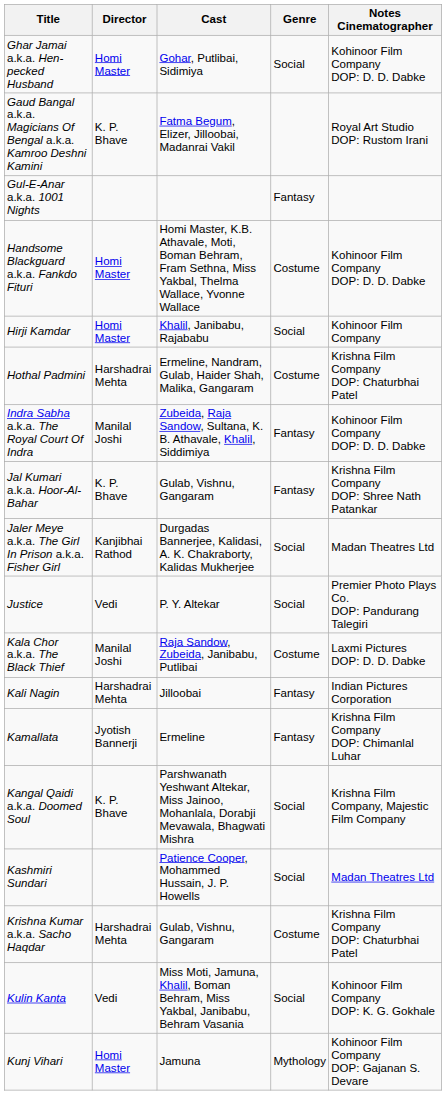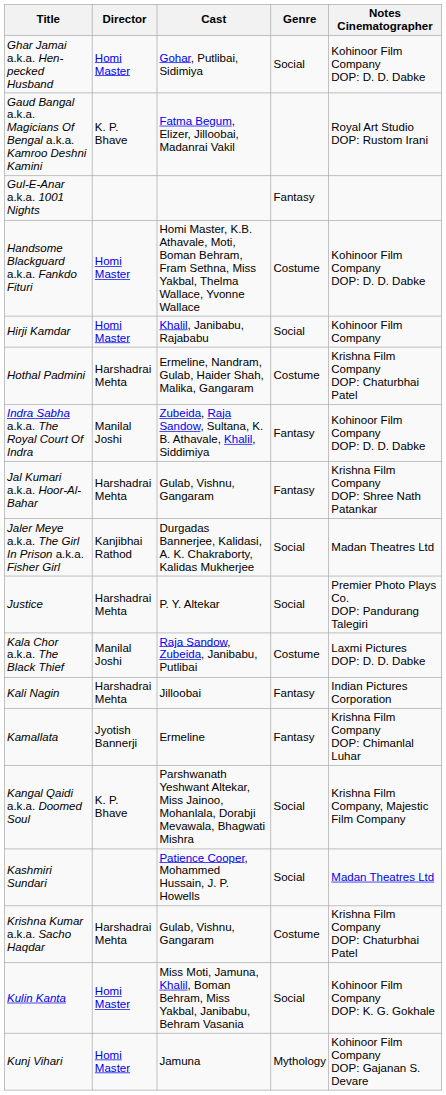Jal Kumari a.k.a. Hoor-Al-Bahar | Director: K. P. Bhave -> Harshadrai Mehta
Justice | Director: Vedi -> Harshadrai Mehta
Kulin Kanta | Director: Vedi -> Homi Master
